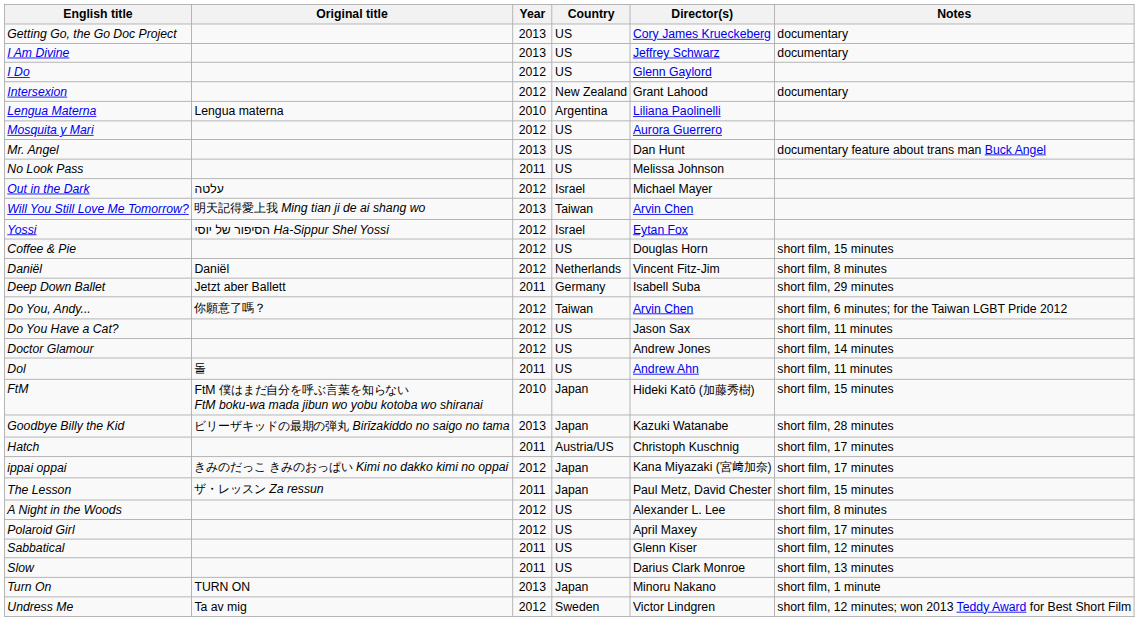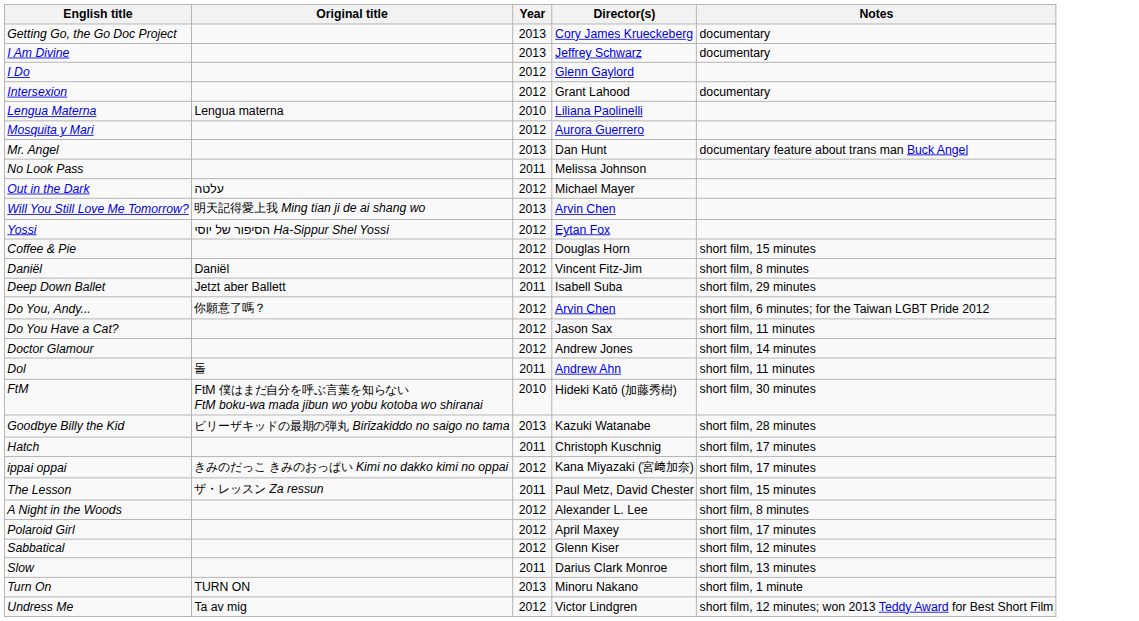- column: Country | US | US | US | New Zealand | Argentina | US | US | US | Israel | Taiwan | Israel | US | Netherlands | Germany | Taiwan | US | US | US | Japan | Japan | Austria/US | Japan | Japan | US | US | US | US | Japan | Sweden
FtM | Notes: short film, 15 minutes -> short film, 30 minutes
Sabbatical | Year: 2011 -> 2012
